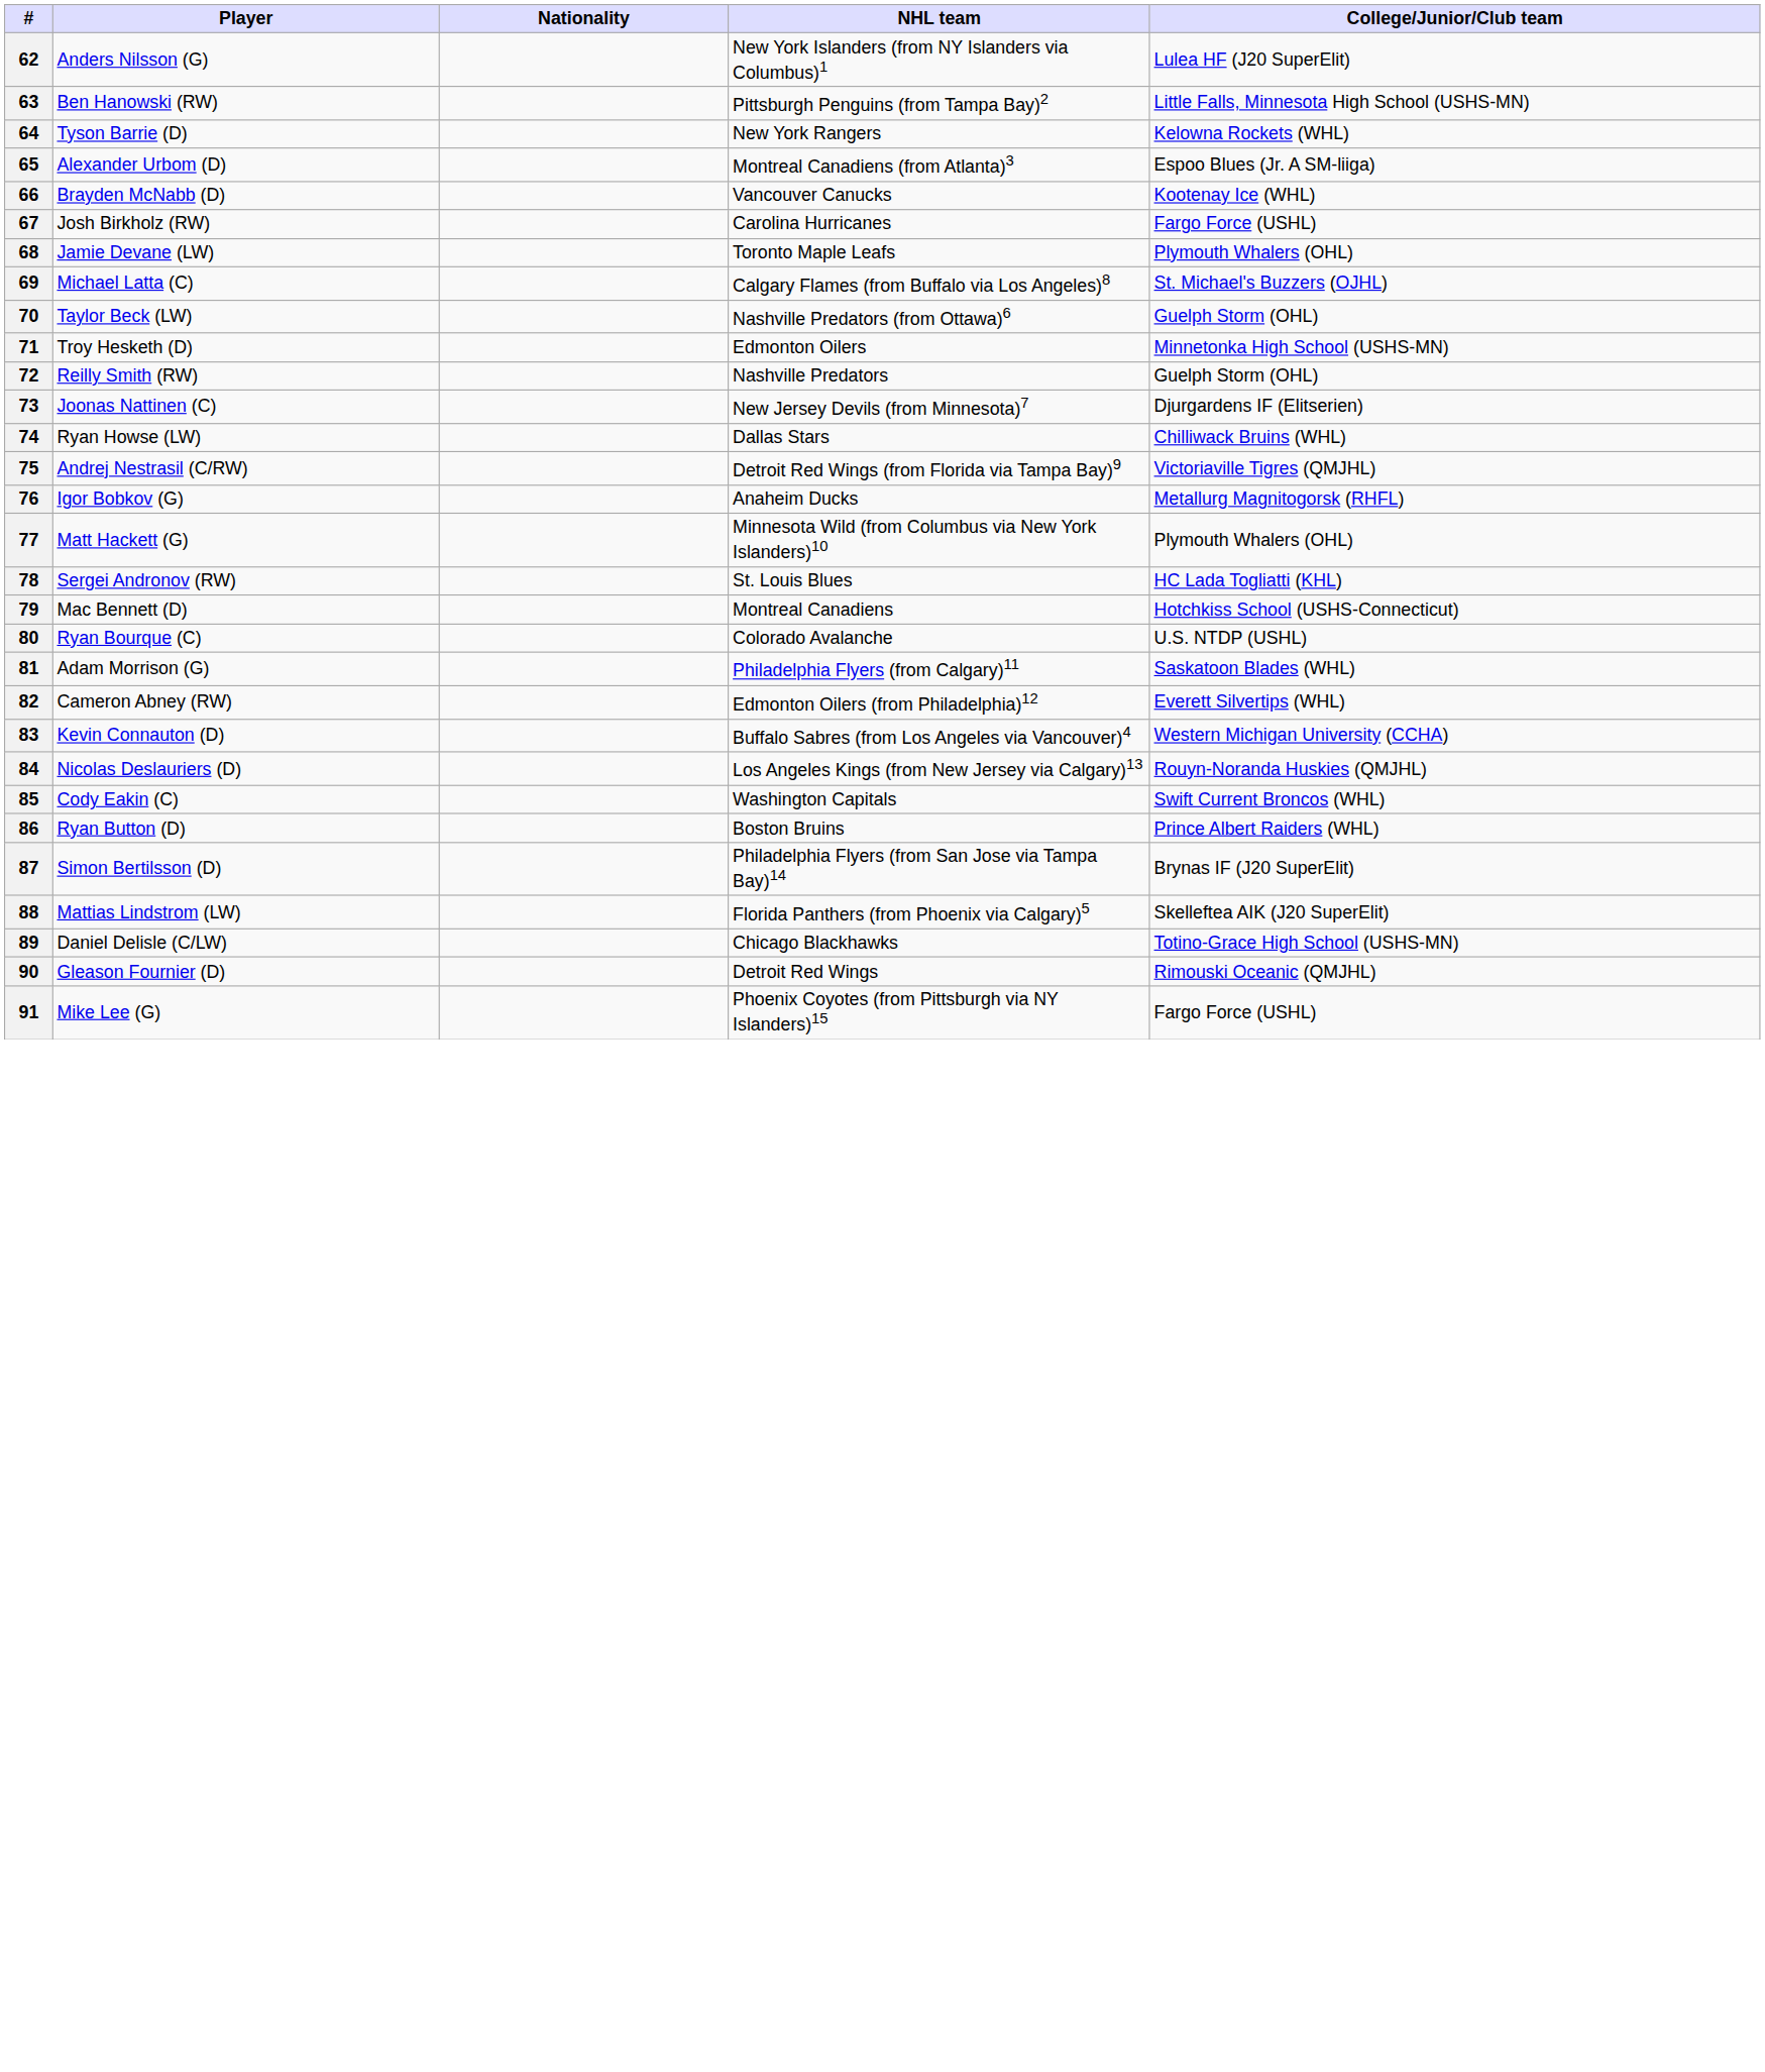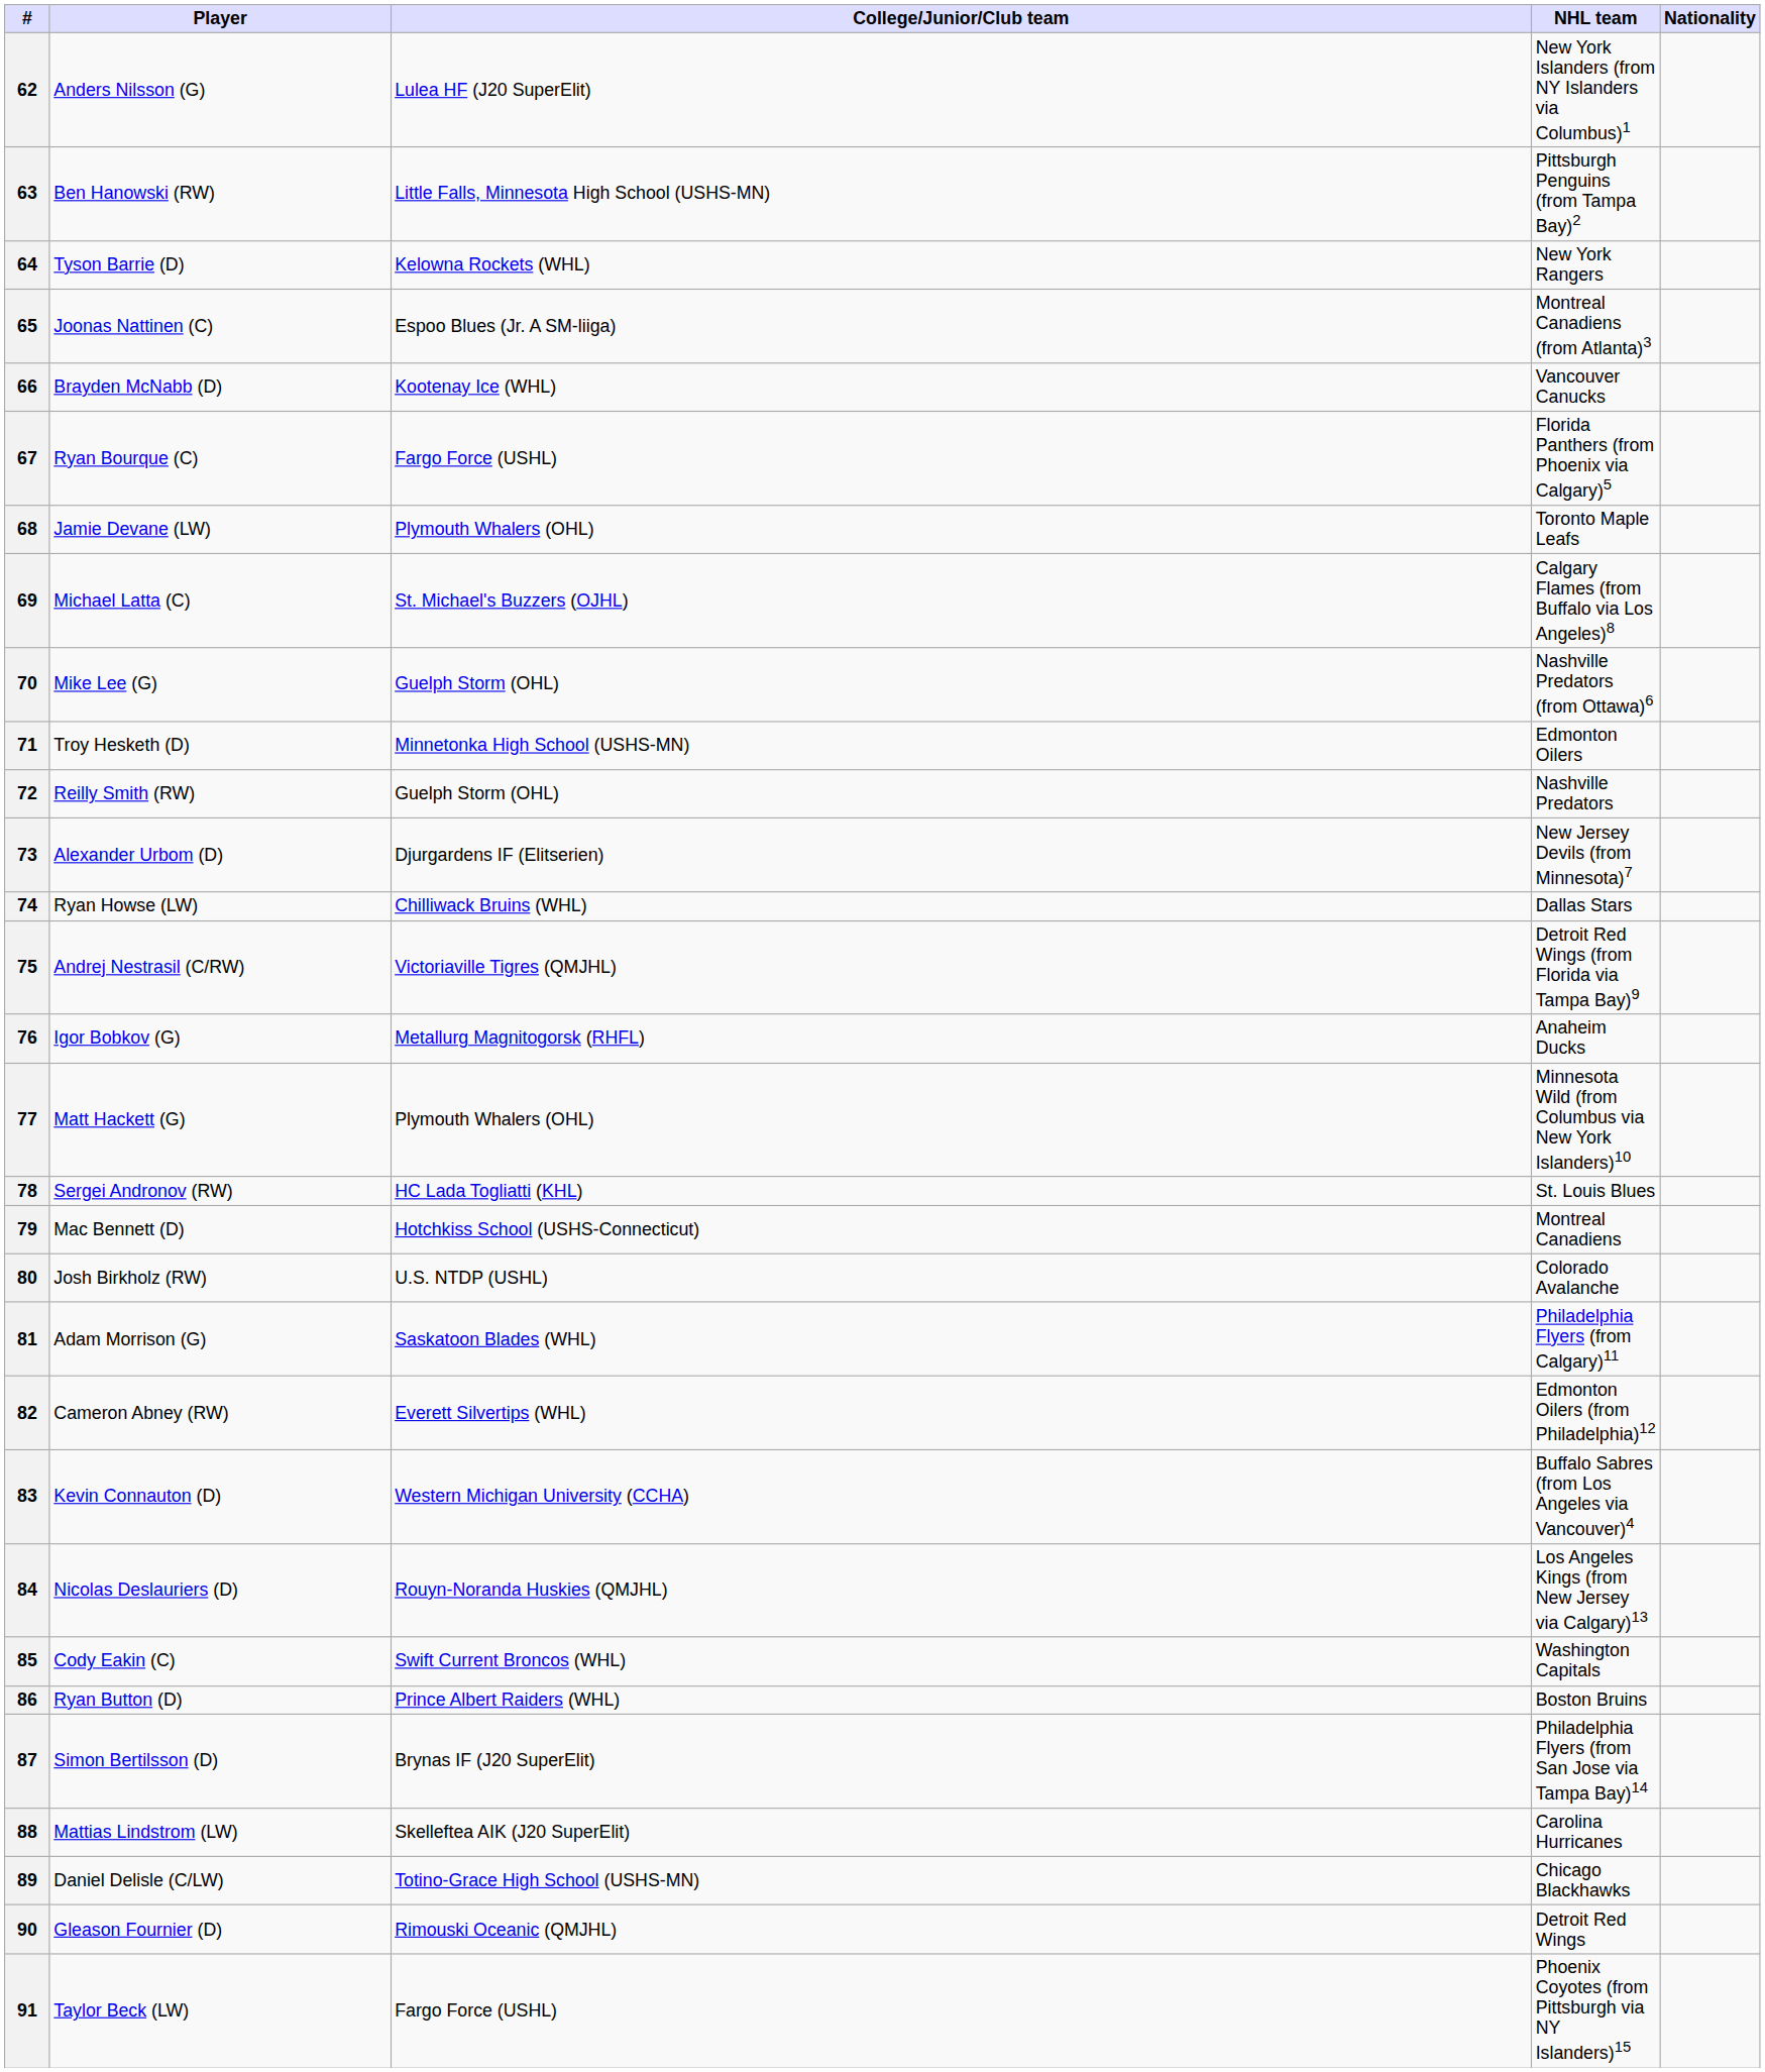columns swapped: Nationality <-> College/Junior/Club team
65 | Player: Alexander Urbom (D) -> Joonas Nattinen (C)
67 | Player: Josh Birkholz (RW) -> Ryan Bourque (C)
67 | NHL team: Carolina Hurricanes -> Florida Panthers (from Phoenix via Calgary)5
70 | Player: Taylor Beck (LW) -> Mike Lee (G)
73 | Player: Joonas Nattinen (C) -> Alexander Urbom (D)
80 | Player: Ryan Bourque (C) -> Josh Birkholz (RW)
88 | NHL team: Florida Panthers (from Phoenix via Calgary)5 -> Carolina Hurricanes
91 | Player: Mike Lee (G) -> Taylor Beck (LW)
